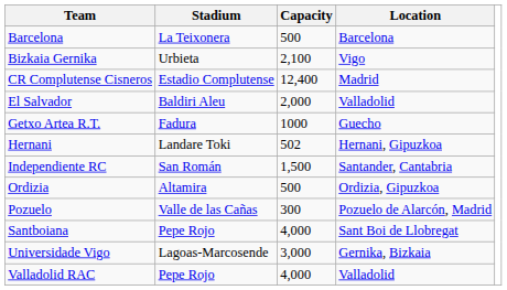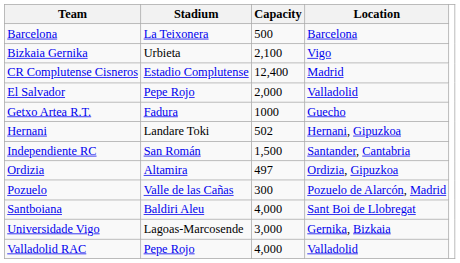El Salvador | Stadium: Baldiri Aleu -> Pepe Rojo
Ordizia | Capacity: 500 -> 497
Santboiana | Stadium: Pepe Rojo -> Baldiri Aleu
